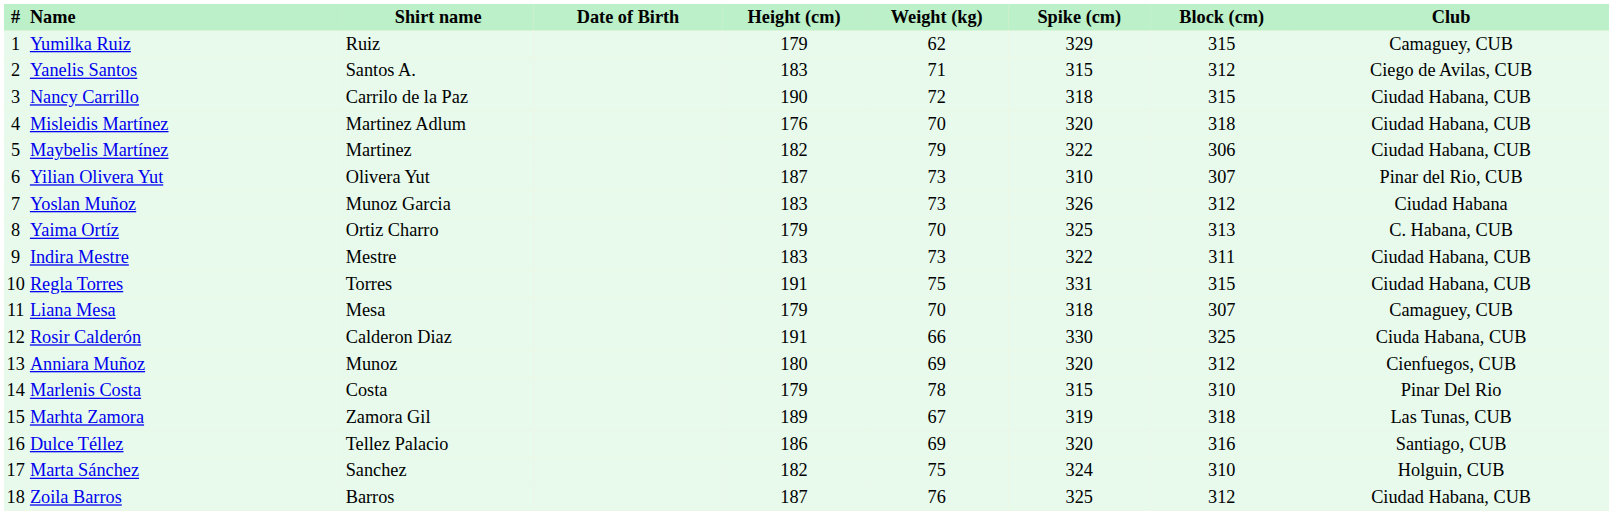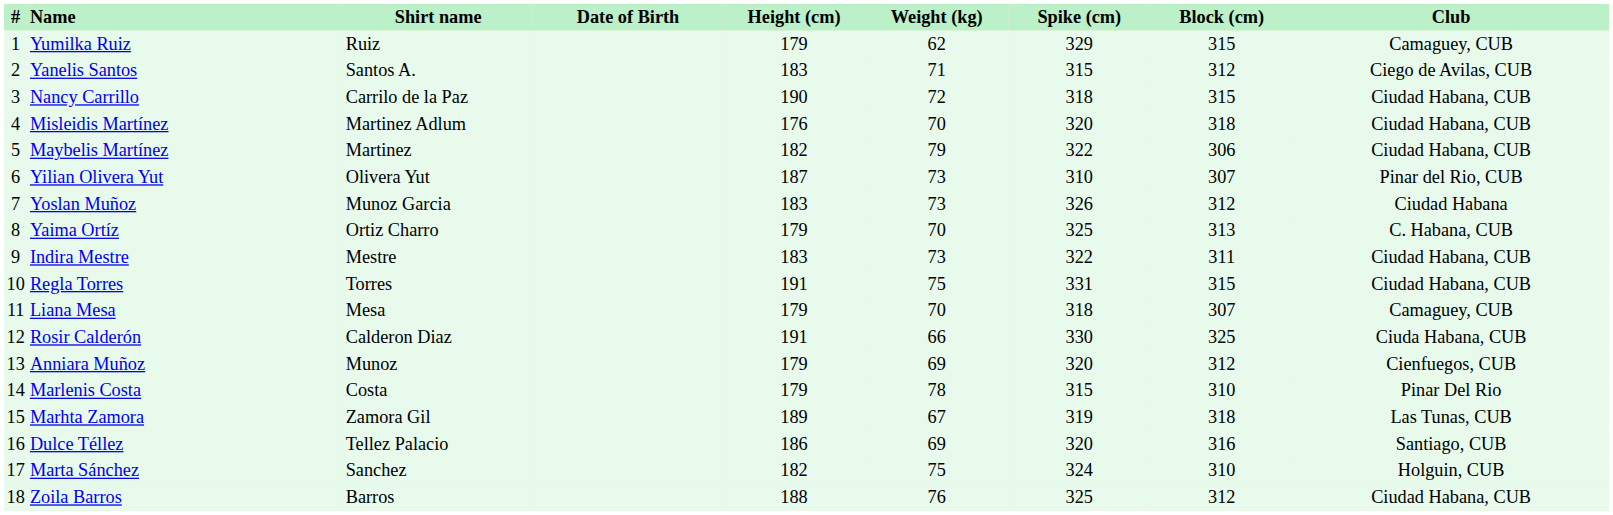Anniara Muñoz | Height (cm): 180 -> 179
Zoila Barros | Height (cm): 187 -> 188
